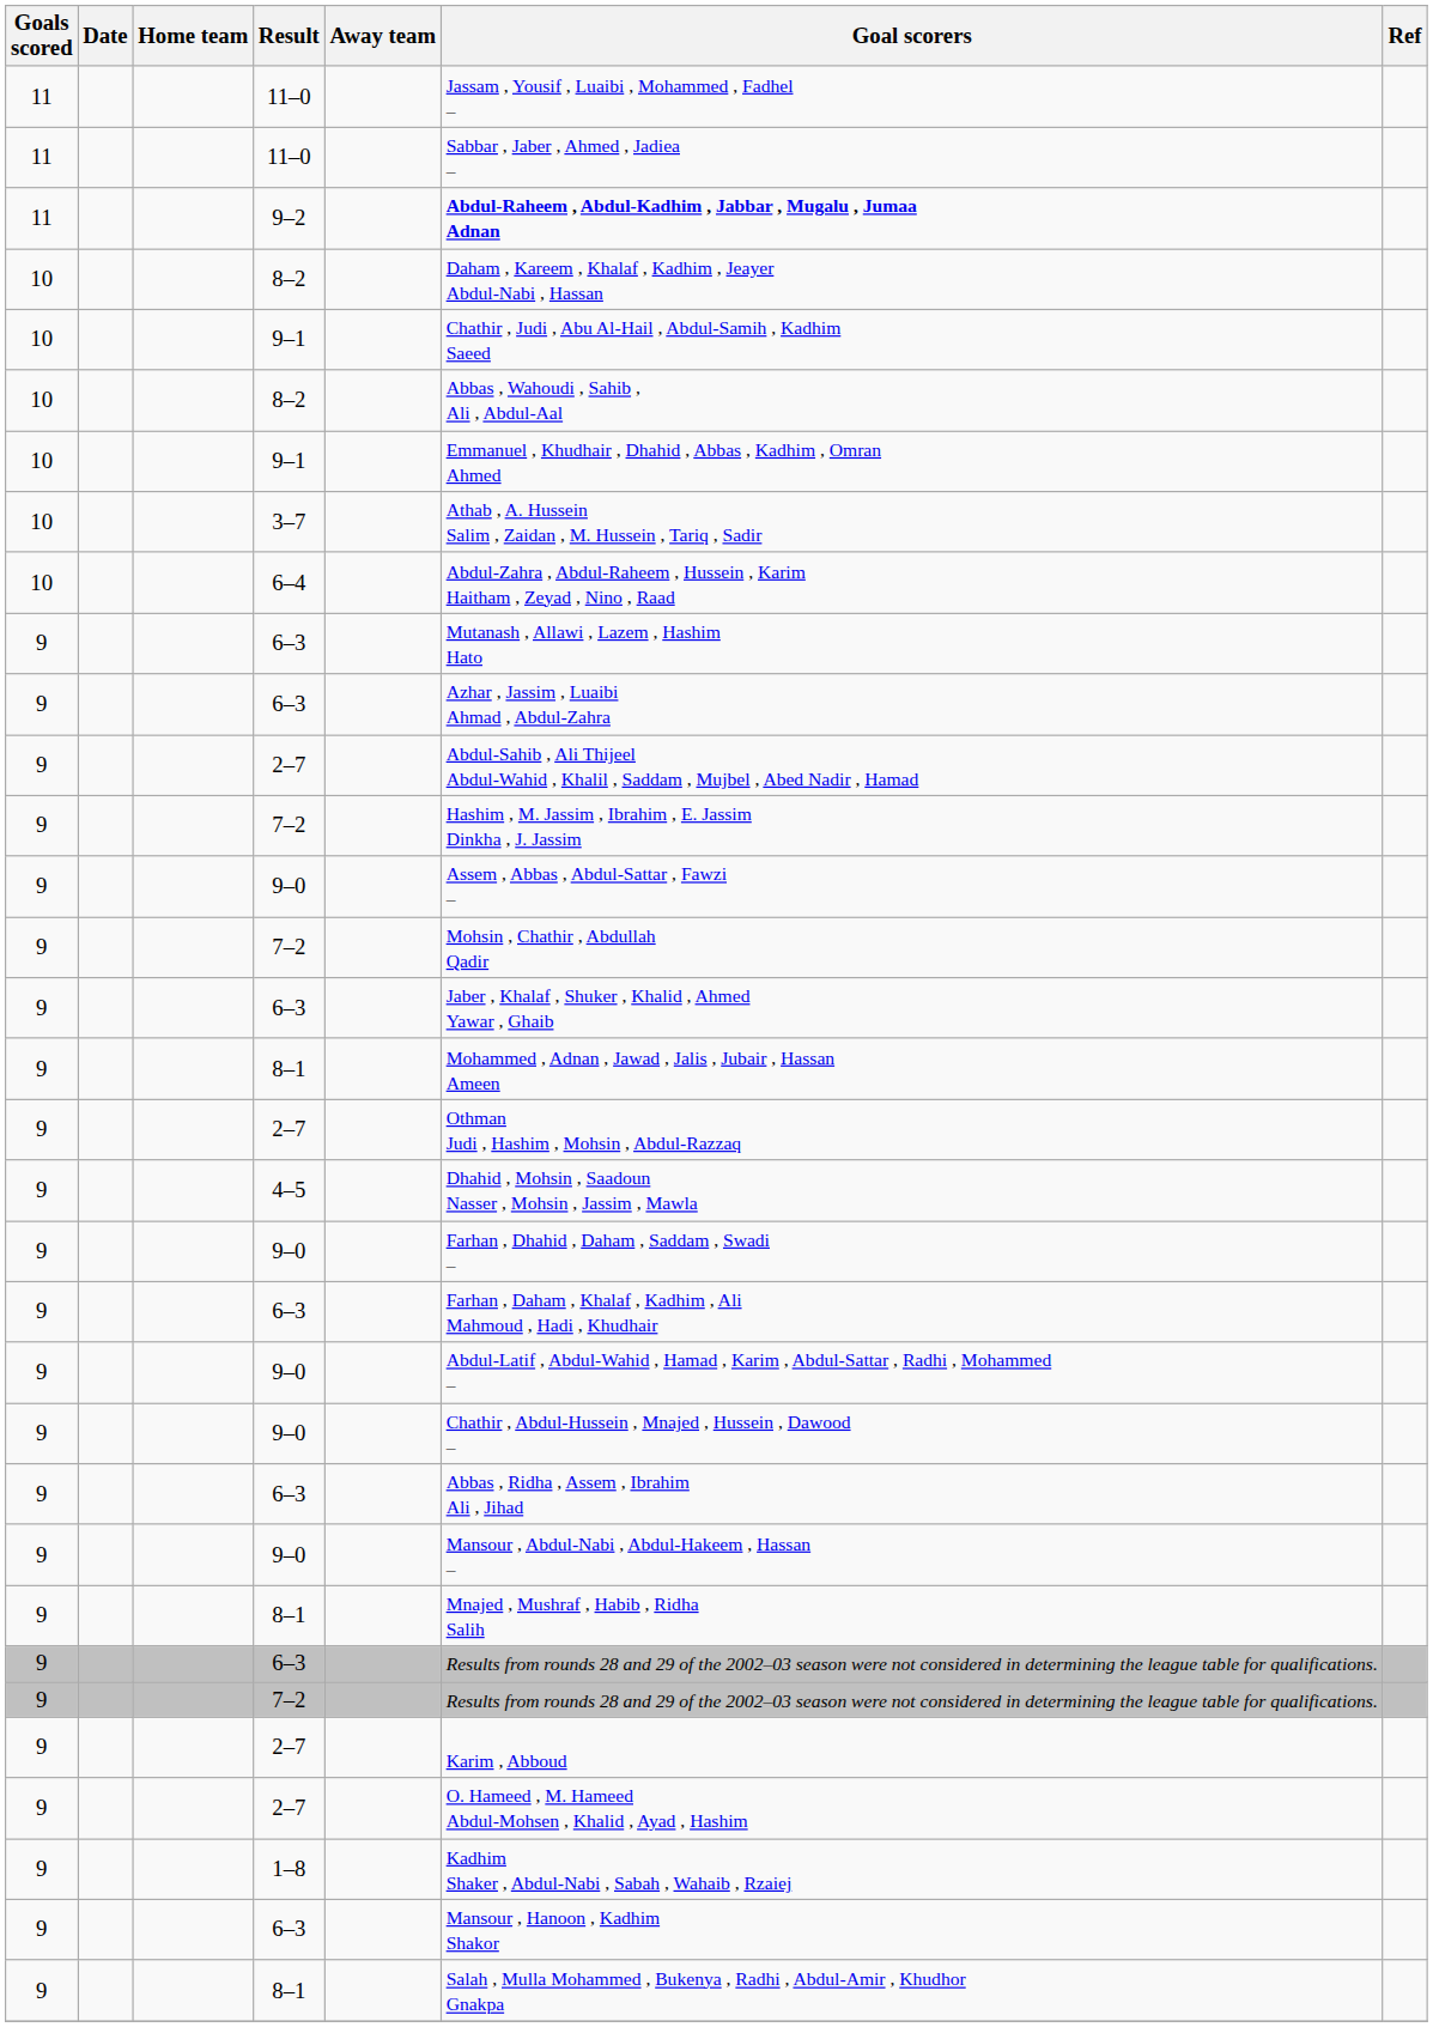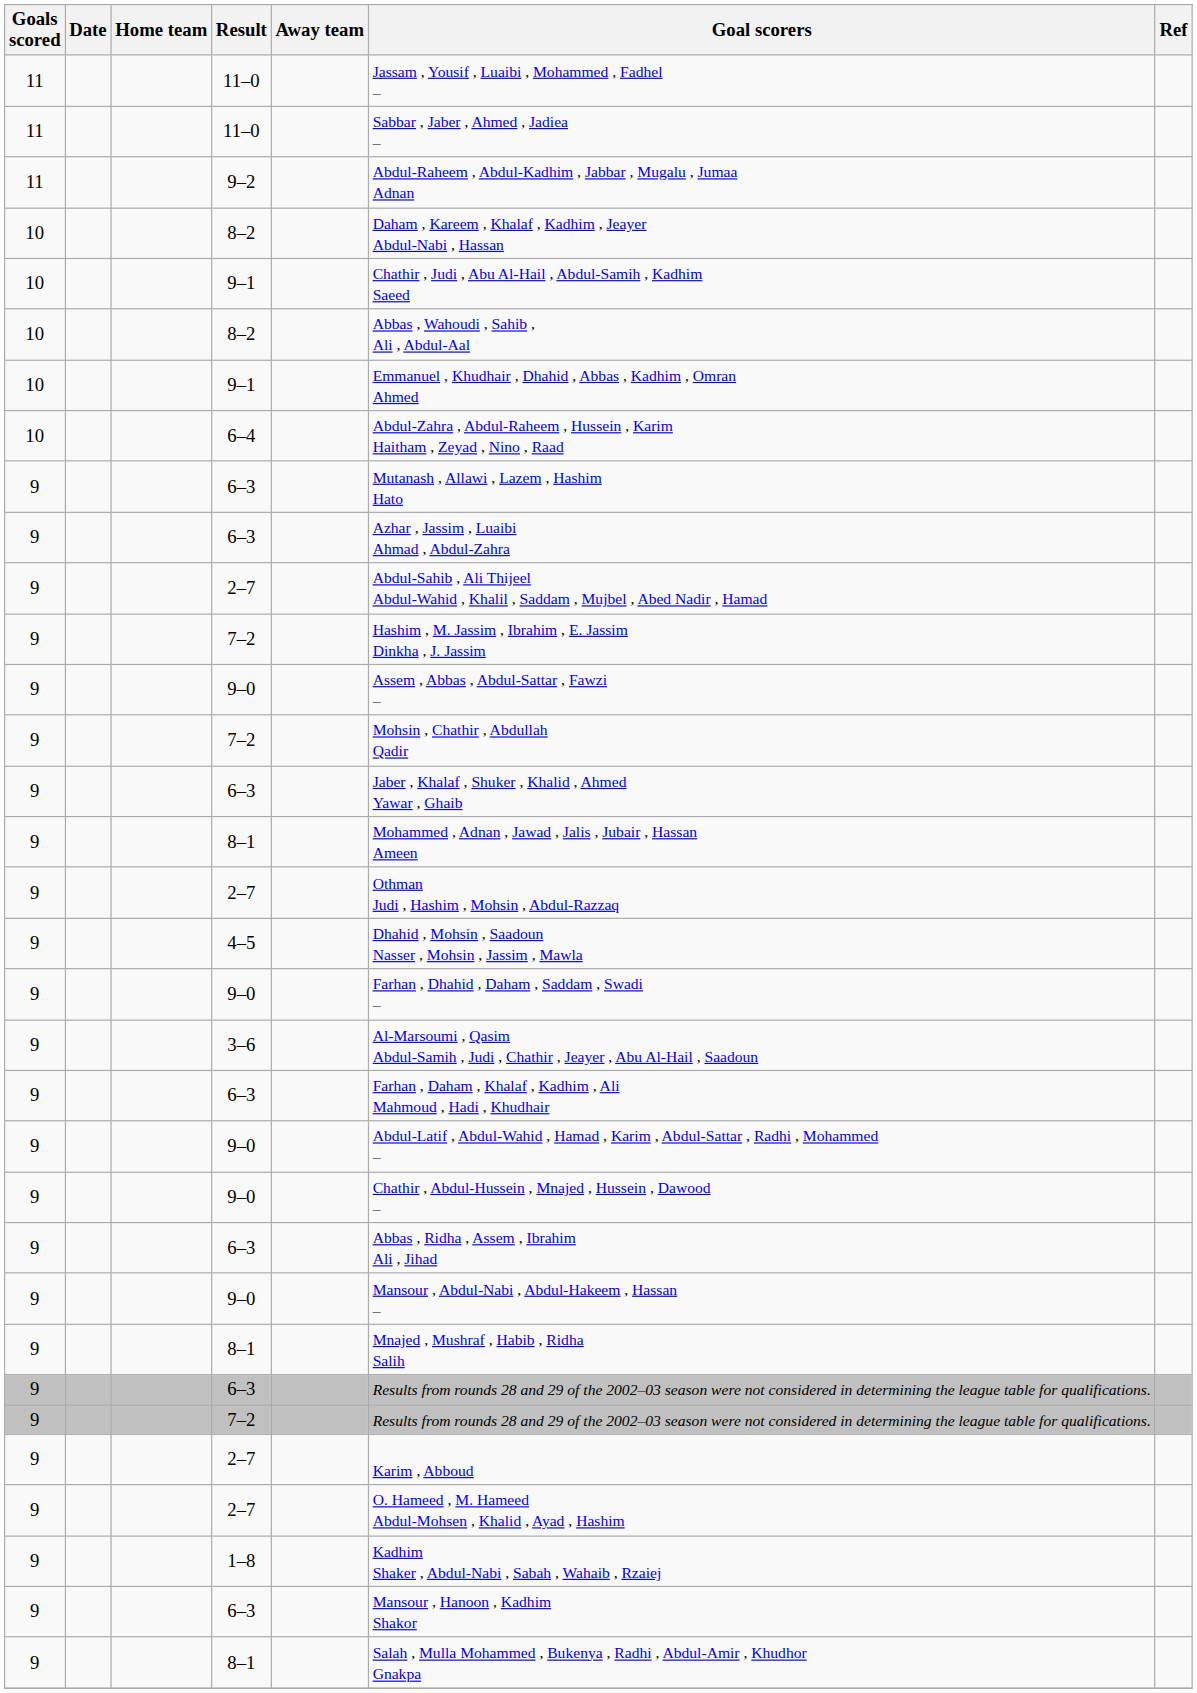9–2 | Goal scorers: bold -> normal
- row: 10 | 3–7 | Athab , A. Hussein Salim , Zaidan , M. Hussein , Tariq , Sadir
+ row: 9 | 3–6 | Al-Marsoumi , Qasim Abdul-Samih , Judi , Chathir , Jeayer , Abu Al-Hail , Saadoun
